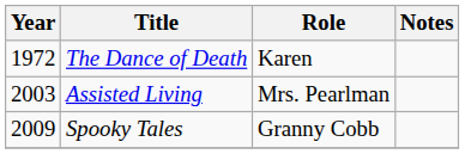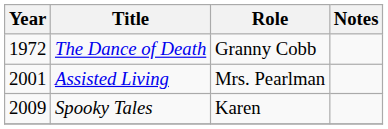The Dance of Death | Role: Karen -> Granny Cobb
Assisted Living | Year: 2003 -> 2001
Spooky Tales | Role: Granny Cobb -> Karen
